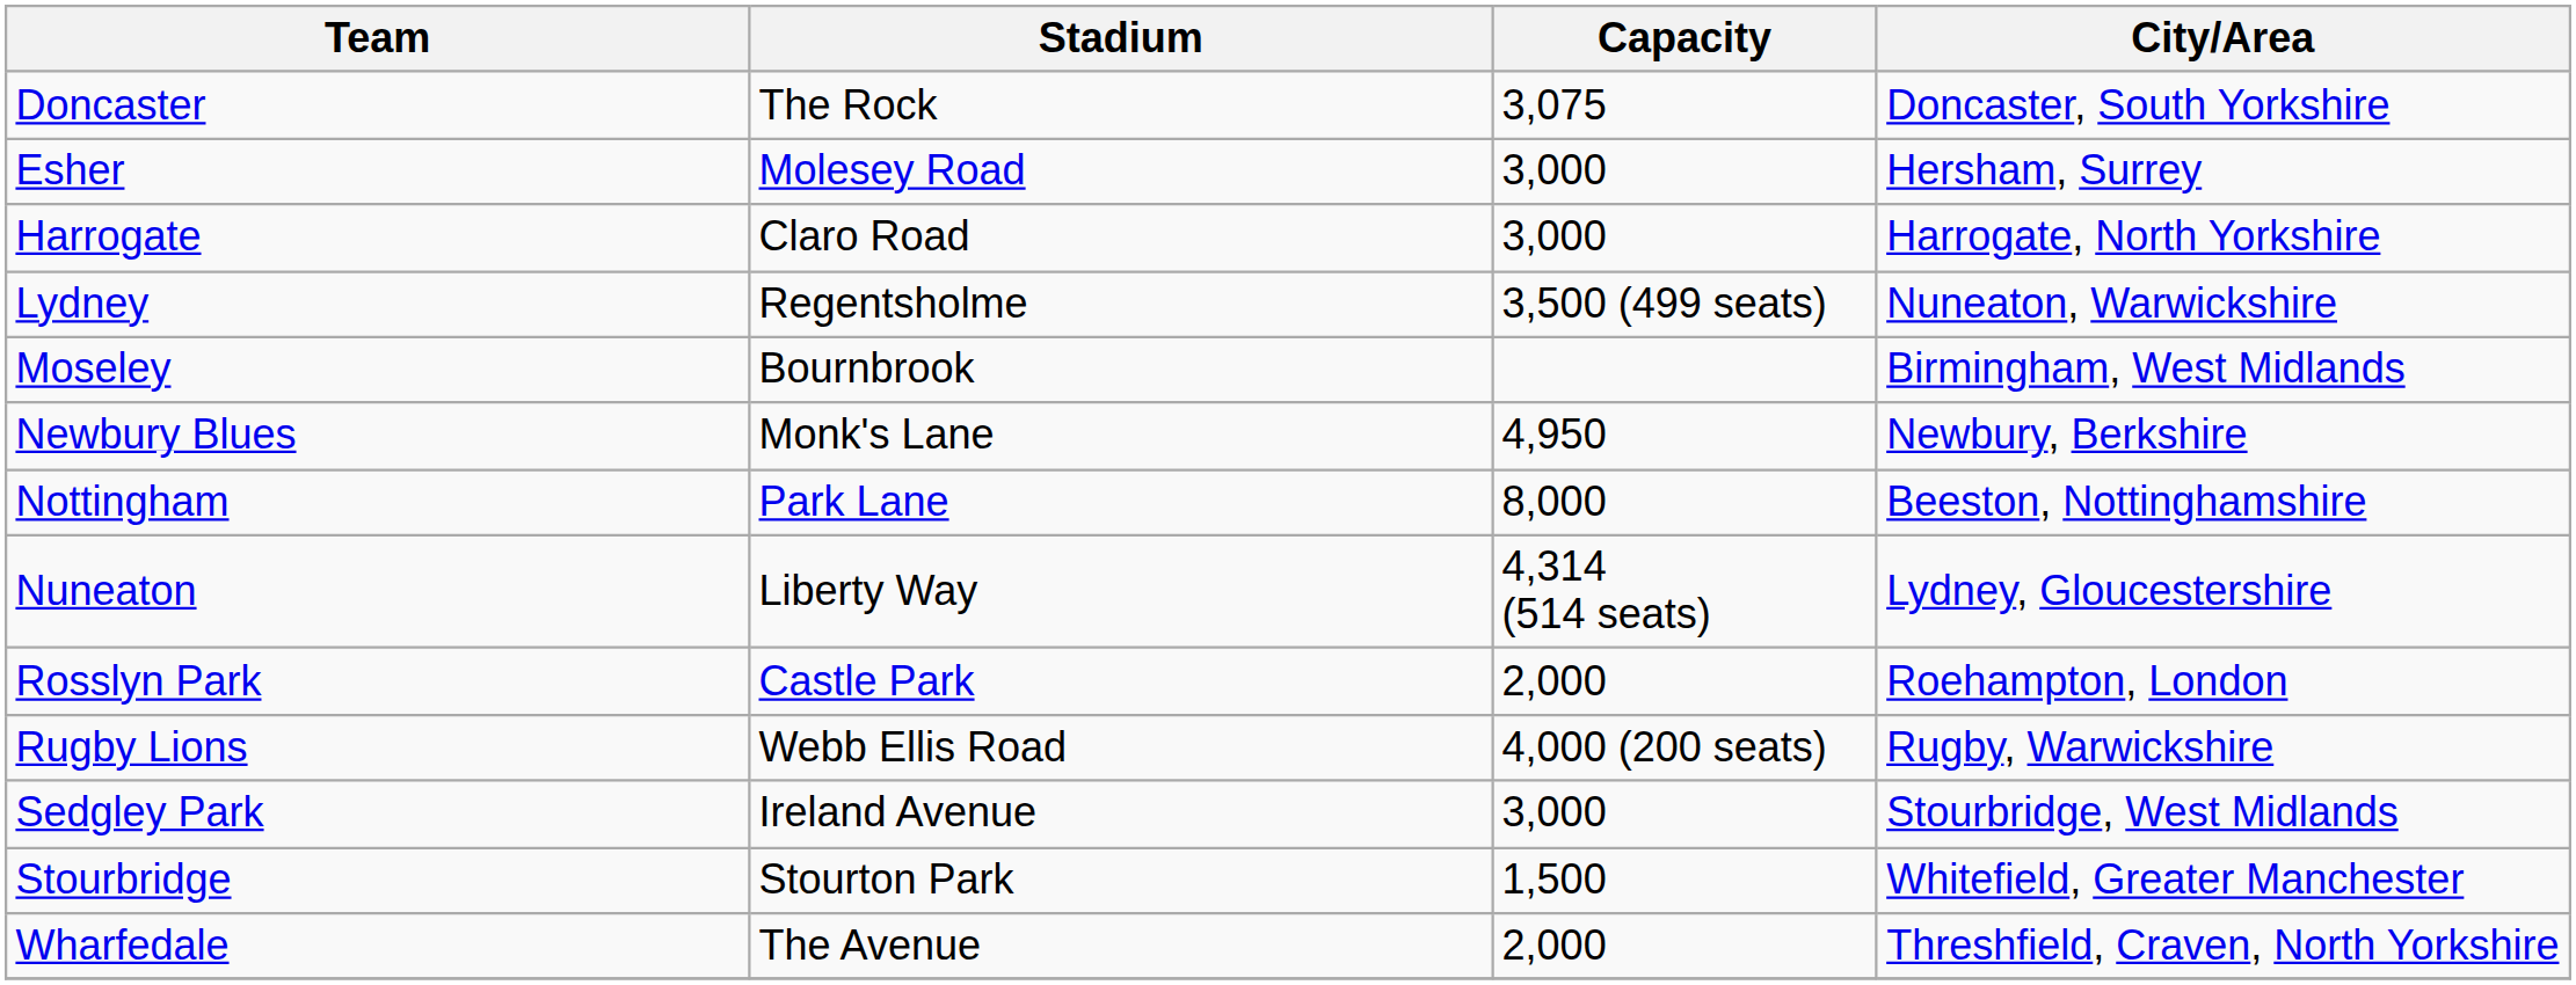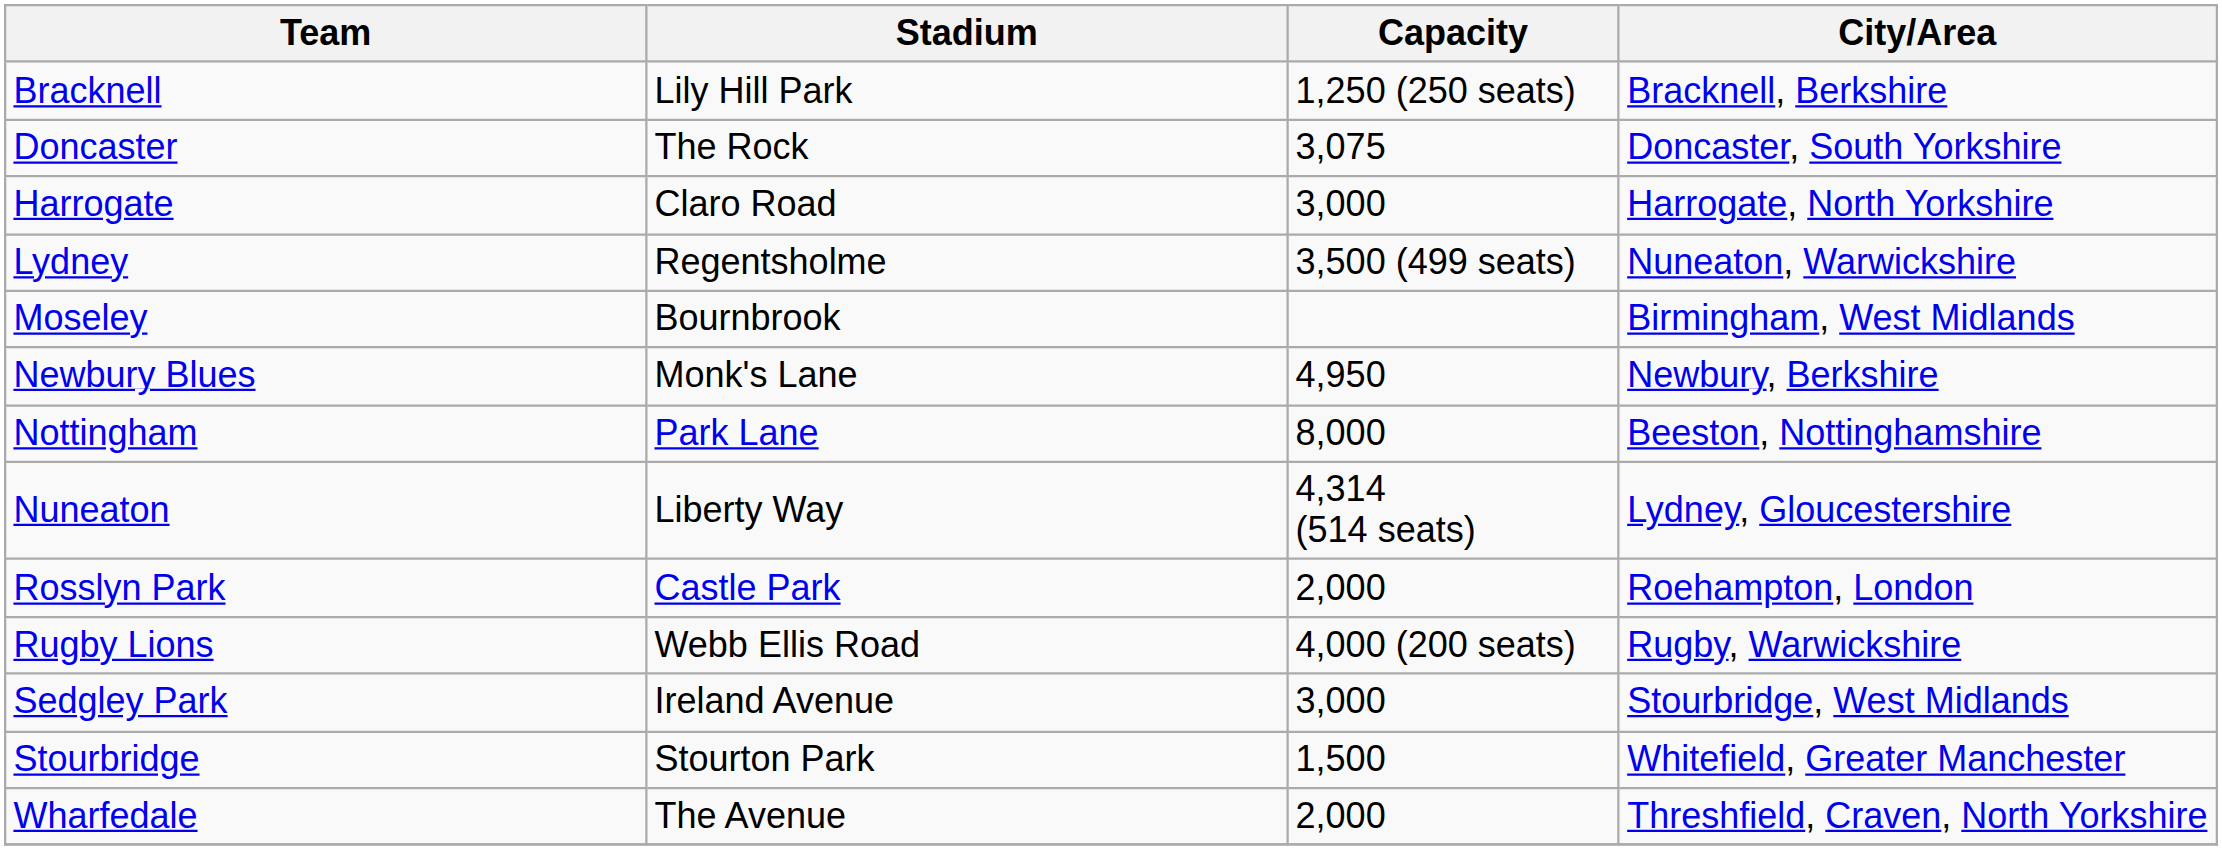+ row: Bracknell | Lily Hill Park | 1,250 (250 seats) | Bracknell, Berkshire
- row: Esher | Molesey Road | 3,000 | Hersham, Surrey
